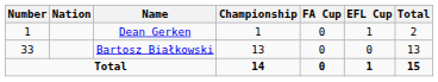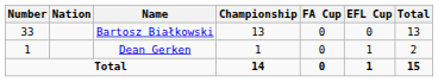rows swapped: Dean Gerken <-> Bartosz Białkowski
